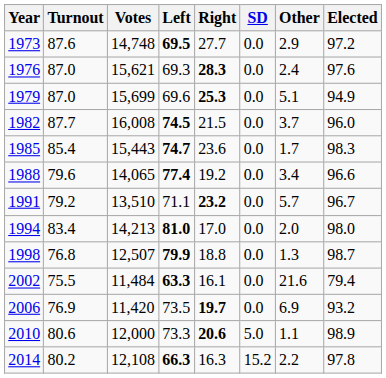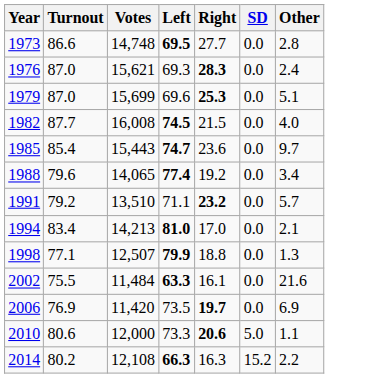- column: Elected | 97.2 | 97.6 | 94.9 | 96.0 | 98.3 | 96.6 | 96.7 | 98.0 | 98.7 | 79.4 | 93.2 | 98.9 | 97.8
1973 | Turnout: 87.6 -> 86.6
1973 | Other: 2.9 -> 2.8
1982 | Other: 3.7 -> 4.0
1985 | Other: 1.7 -> 9.7
1994 | Other: 2.0 -> 2.1
1998 | Turnout: 76.8 -> 77.1
